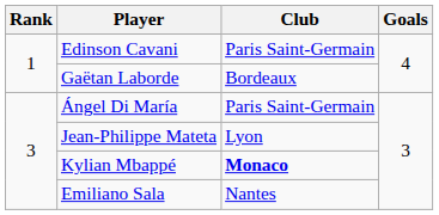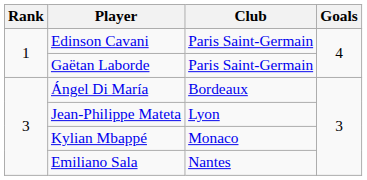Gaëtan Laborde | Club: Bordeaux -> Paris Saint-Germain
Ángel Di María | Club: Paris Saint-Germain -> Bordeaux
Kylian Mbappé | Club: bold -> normal
